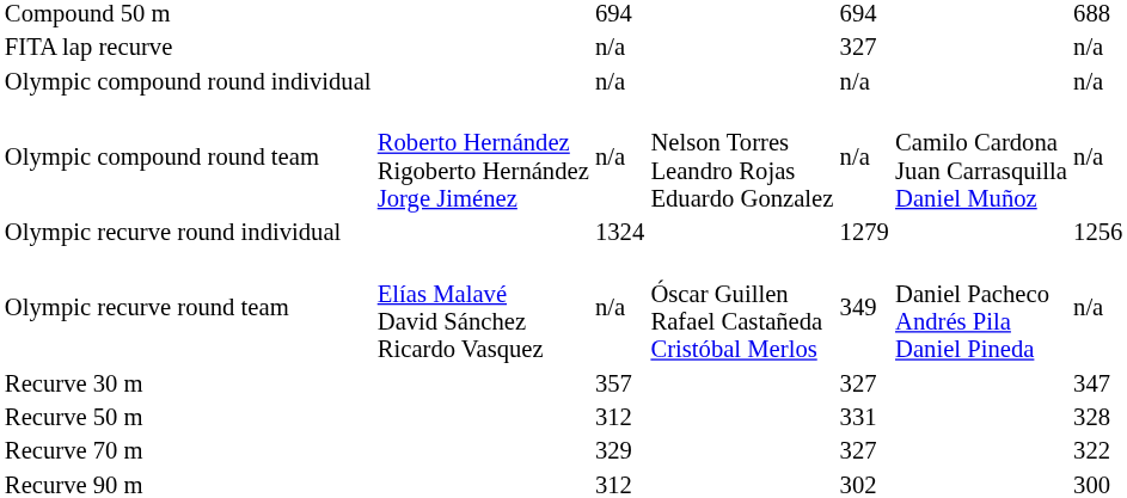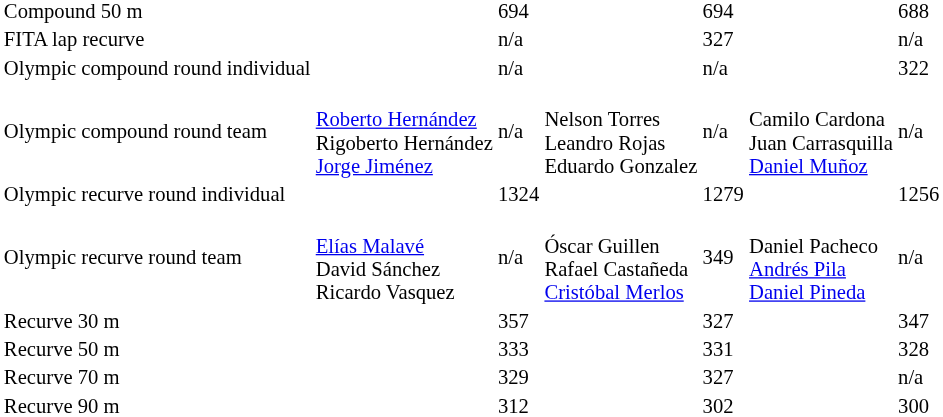Olympic compound round individual | column 7: n/a -> 322
Recurve 50 m | column 3: 312 -> 333
Recurve 70 m | column 7: 322 -> n/a
